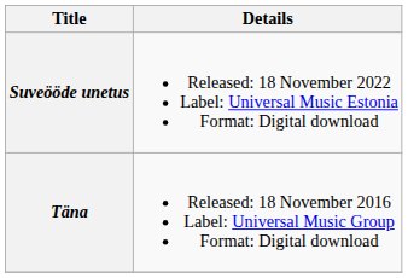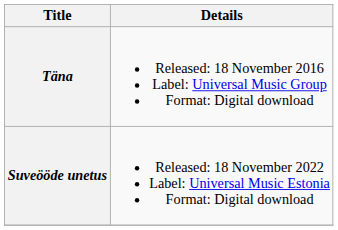rows swapped: Täna <-> Suveööde unetus
